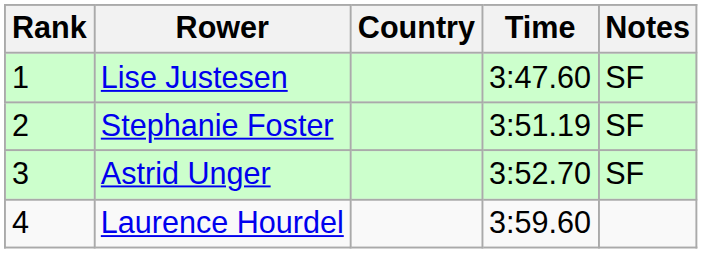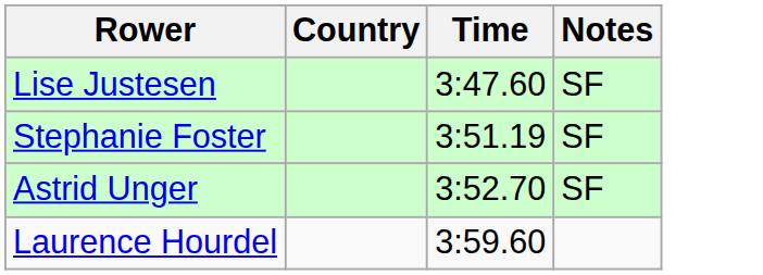- column: Rank | 1 | 2 | 3 | 4
